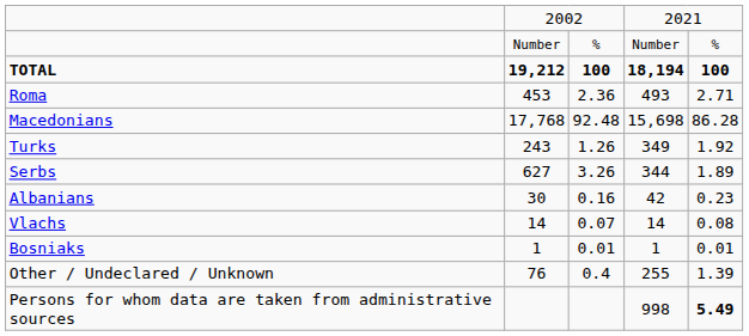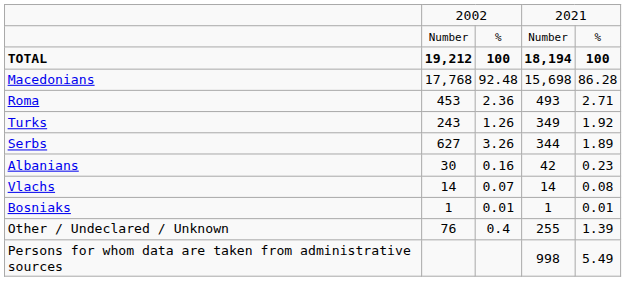rows swapped: Macedonians <-> Roma
Persons for whom data are taken from administrative sources | column 5: bold -> normal
